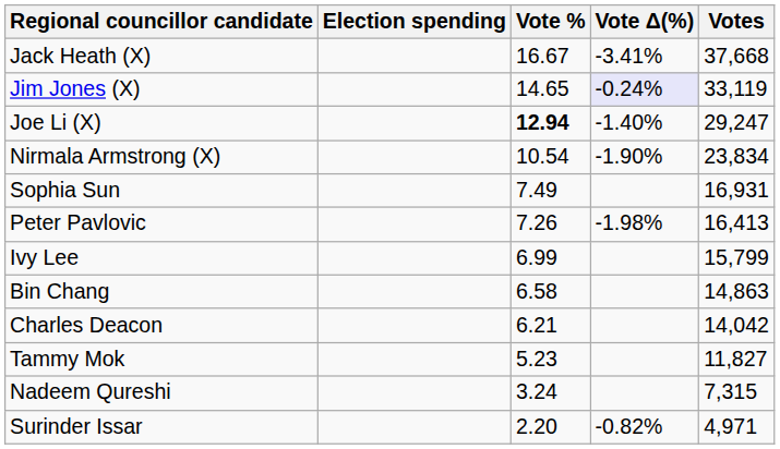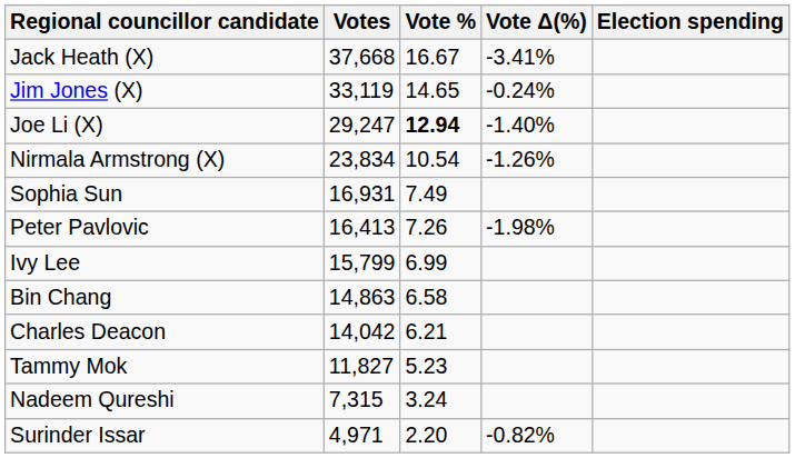columns swapped: Votes <-> Election spending
Jim Jones (X) | Vote Δ(%): lavender background -> no background
Nirmala Armstrong (X) | Vote Δ(%): -1.90% -> -1.26%
